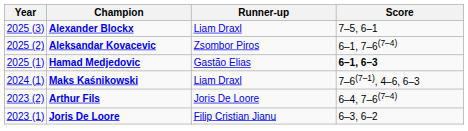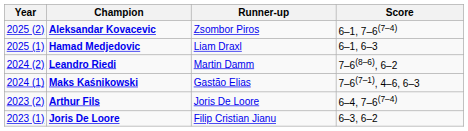- row: 2025 (3) | Alexander Blockx | Liam Draxl | 7–5, 6–1
Hamad Medjedovic | Runner-up: Gastão Elias -> Liam Draxl
Hamad Medjedovic | Score: bold -> normal
+ row: 2024 (2) | Leandro Riedi | Martin Damm | 7–6(8–6), 6–2
Maks Kaśnikowski | Runner-up: Liam Draxl -> Gastão Elias
